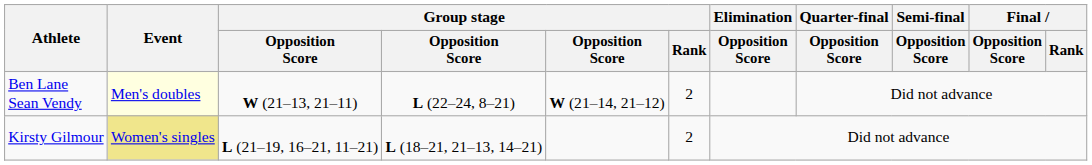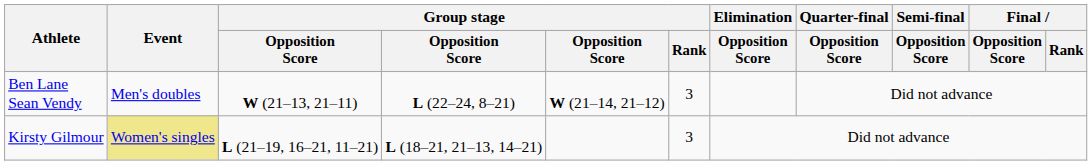Ben Lane Sean Vendy | Event: lightyellow background -> no background
Ben Lane Sean Vendy | Group stage / Rank: 2 -> 3
Kirsty Gilmour | Group stage / Rank: 2 -> 3
